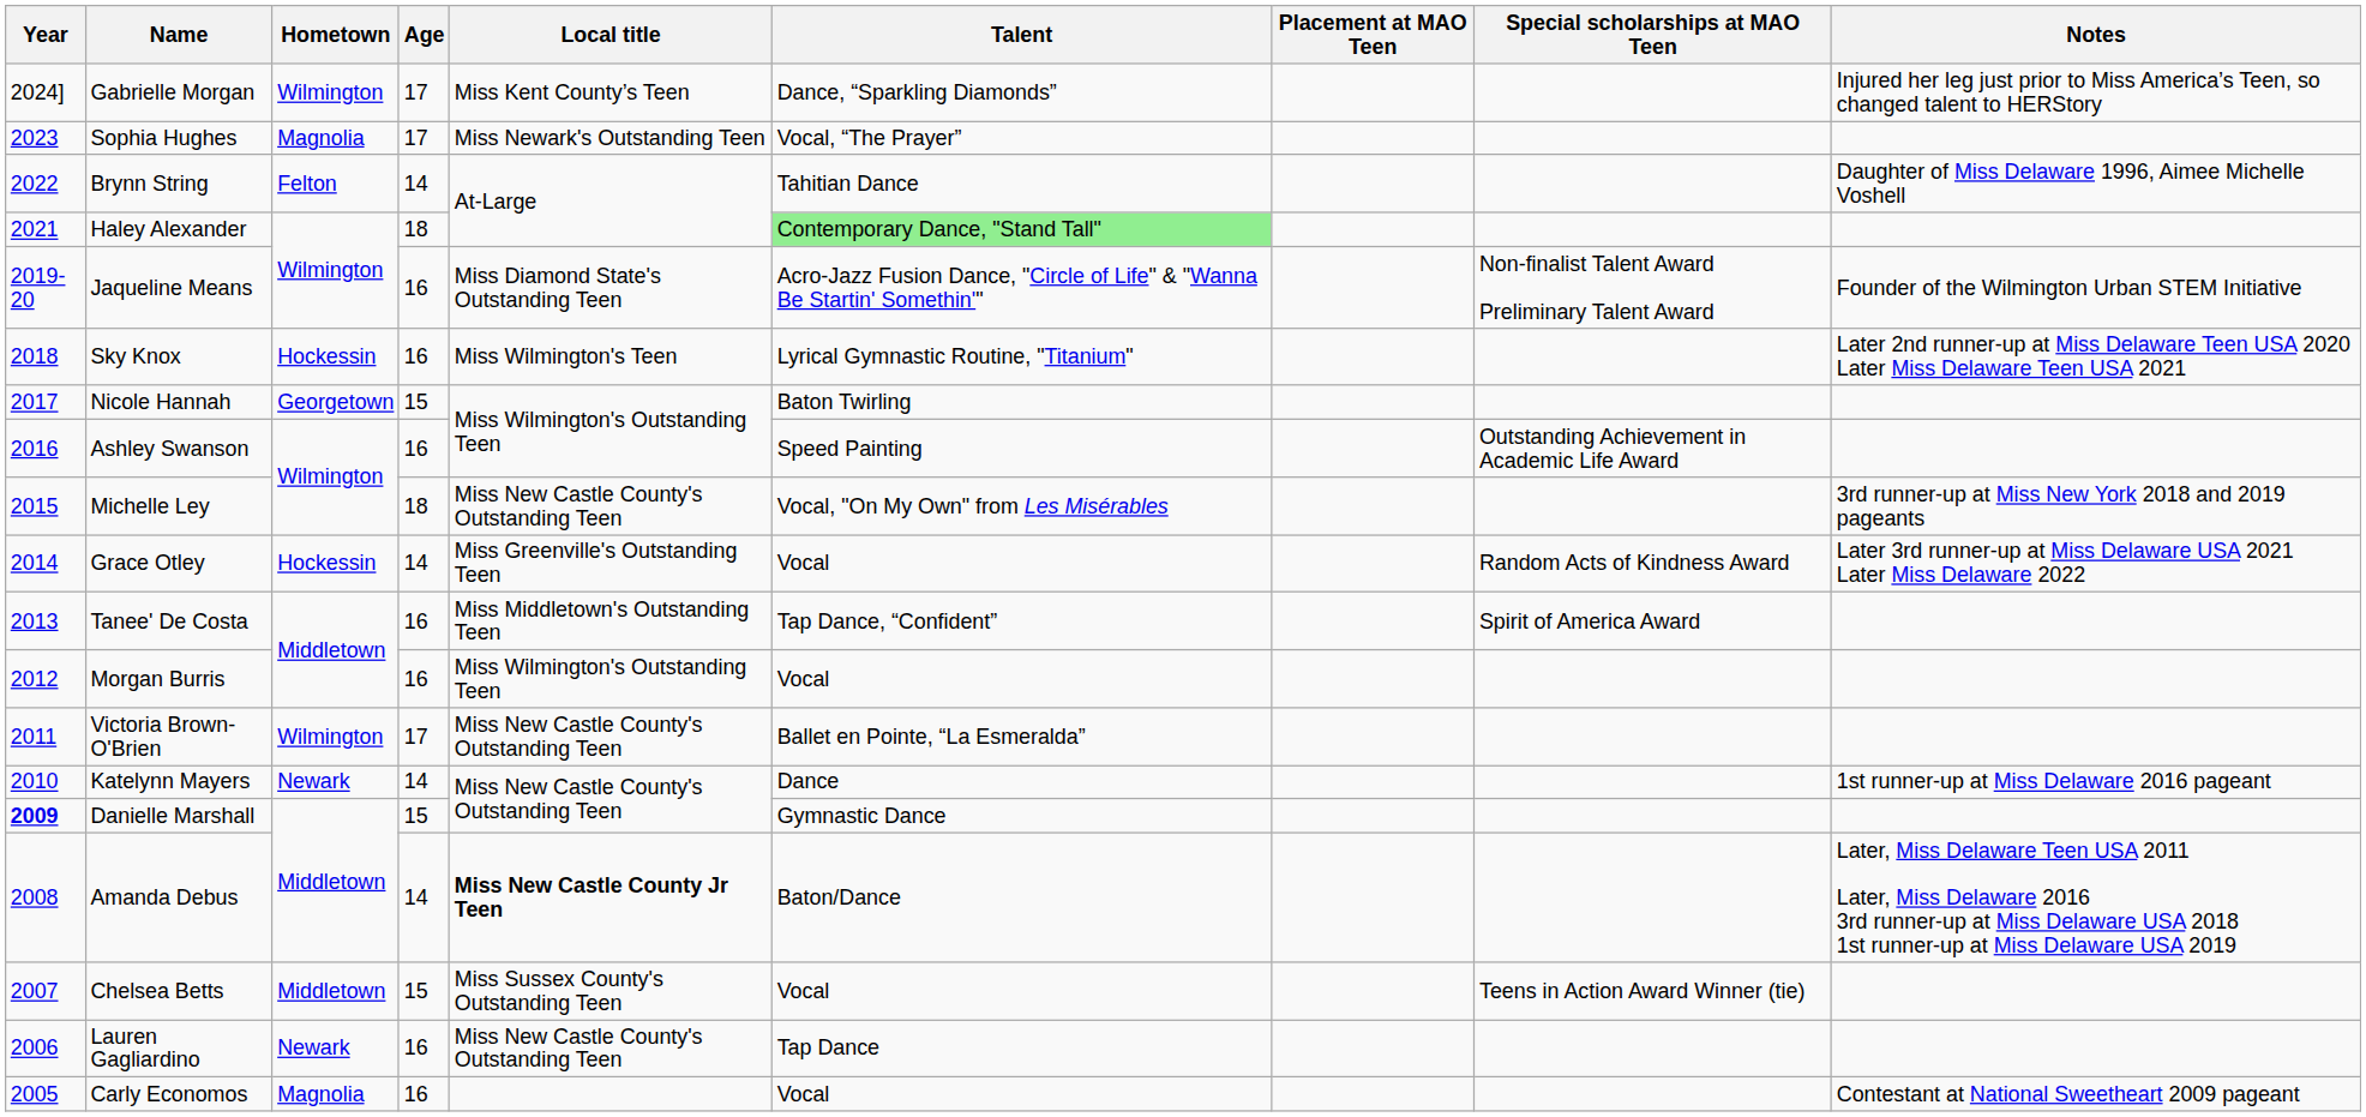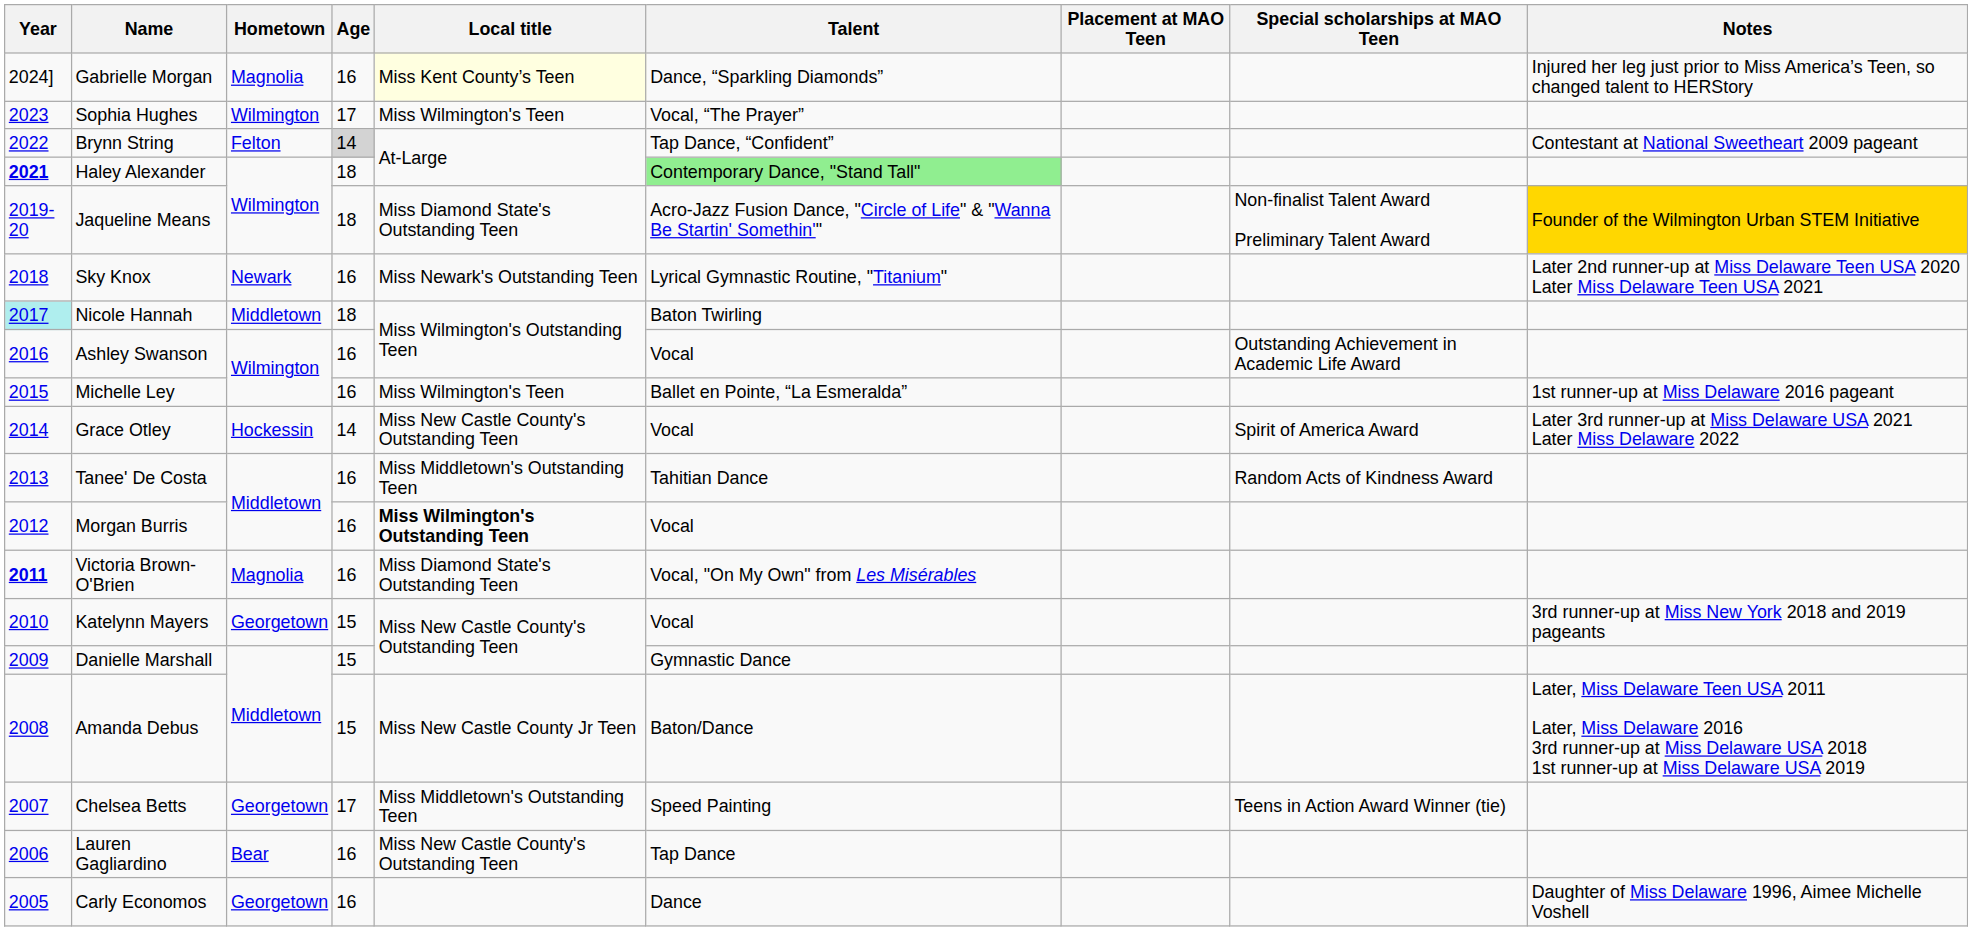Gabrielle Morgan | Hometown: Wilmington -> Magnolia
Gabrielle Morgan | Age: 17 -> 16
Gabrielle Morgan | Local title: no background -> lightyellow background
Sophia Hughes | Hometown: Magnolia -> Wilmington
Sophia Hughes | Local title: Miss Newark's Outstanding Teen -> Miss Wilmington's Teen
Brynn String | Age: no background -> lightgrey background
Brynn String | Talent: Tahitian Dance -> Tap Dance, “Confident”
Brynn String | Notes: Daughter of Miss Delaware 1996, Aimee Michelle Voshell -> Contestant at National Sweetheart 2009 pageant
Haley Alexander | Year: normal -> bold
Jaqueline Means | Age: 16 -> 18
Jaqueline Means | Notes: no background -> gold background
Sky Knox | Hometown: Hockessin -> Newark
Sky Knox | Local title: Miss Wilmington's Teen -> Miss Newark's Outstanding Teen
Nicole Hannah | Year: no background -> paleturquoise background
Nicole Hannah | Hometown: Georgetown -> Middletown
Nicole Hannah | Age: 15 -> 18
Ashley Swanson | Talent: Speed Painting -> Vocal
Michelle Ley | Age: 18 -> 16
Michelle Ley | Local title: Miss New Castle County's Outstanding Teen -> Miss Wilmington's Teen
Michelle Ley | Talent: Vocal, "On My Own" from Les Misérables -> Ballet en Pointe, “La Esmeralda”
Michelle Ley | Notes: 3rd runner-up at Miss New York 2018 and 2019 pageants -> 1st runner-up at Miss Delaware 2016 pageant
Grace Otley | Local title: Miss Greenville's Outstanding Teen -> Miss New Castle County's Outstanding Teen
Grace Otley | Special scholarships at MAO Teen: Random Acts of Kindness Award -> Spirit of America Award
Tanee' De Costa | Talent: Tap Dance, “Confident” -> Tahitian Dance
Tanee' De Costa | Special scholarships at MAO Teen: Spirit of America Award -> Random Acts of Kindness Award
Morgan Burris | Local title: normal -> bold
Victoria Brown-O'Brien | Year: normal -> bold
Victoria Brown-O'Brien | Hometown: Wilmington -> Magnolia
Victoria Brown-O'Brien | Age: 17 -> 16
Victoria Brown-O'Brien | Local title: Miss New Castle County's Outstanding Teen -> Miss Diamond State's Outstanding Teen
Victoria Brown-O'Brien | Talent: Ballet en Pointe, “La Esmeralda” -> Vocal, "On My Own" from Les Misérables
Katelynn Mayers | Hometown: Newark -> Georgetown
Katelynn Mayers | Age: 14 -> 15
Katelynn Mayers | Talent: Dance -> Vocal
Katelynn Mayers | Notes: 1st runner-up at Miss Delaware 2016 pageant -> 3rd runner-up at Miss New York 2018 and 2019 pageants
Danielle Marshall | Year: bold -> normal
Amanda Debus | Age: 14 -> 15
Amanda Debus | Local title: bold -> normal
Chelsea Betts | Hometown: Middletown -> Georgetown
Chelsea Betts | Age: 15 -> 17
Chelsea Betts | Local title: Miss Sussex County's Outstanding Teen -> Miss Middletown's Outstanding Teen
Chelsea Betts | Talent: Vocal -> Speed Painting
Lauren Gagliardino | Hometown: Newark -> Bear
Carly Economos | Hometown: Magnolia -> Georgetown
Carly Economos | Talent: Vocal -> Dance
Carly Economos | Notes: Contestant at National Sweetheart 2009 pageant -> Daughter of Miss Delaware 1996, Aimee Michelle Voshell
